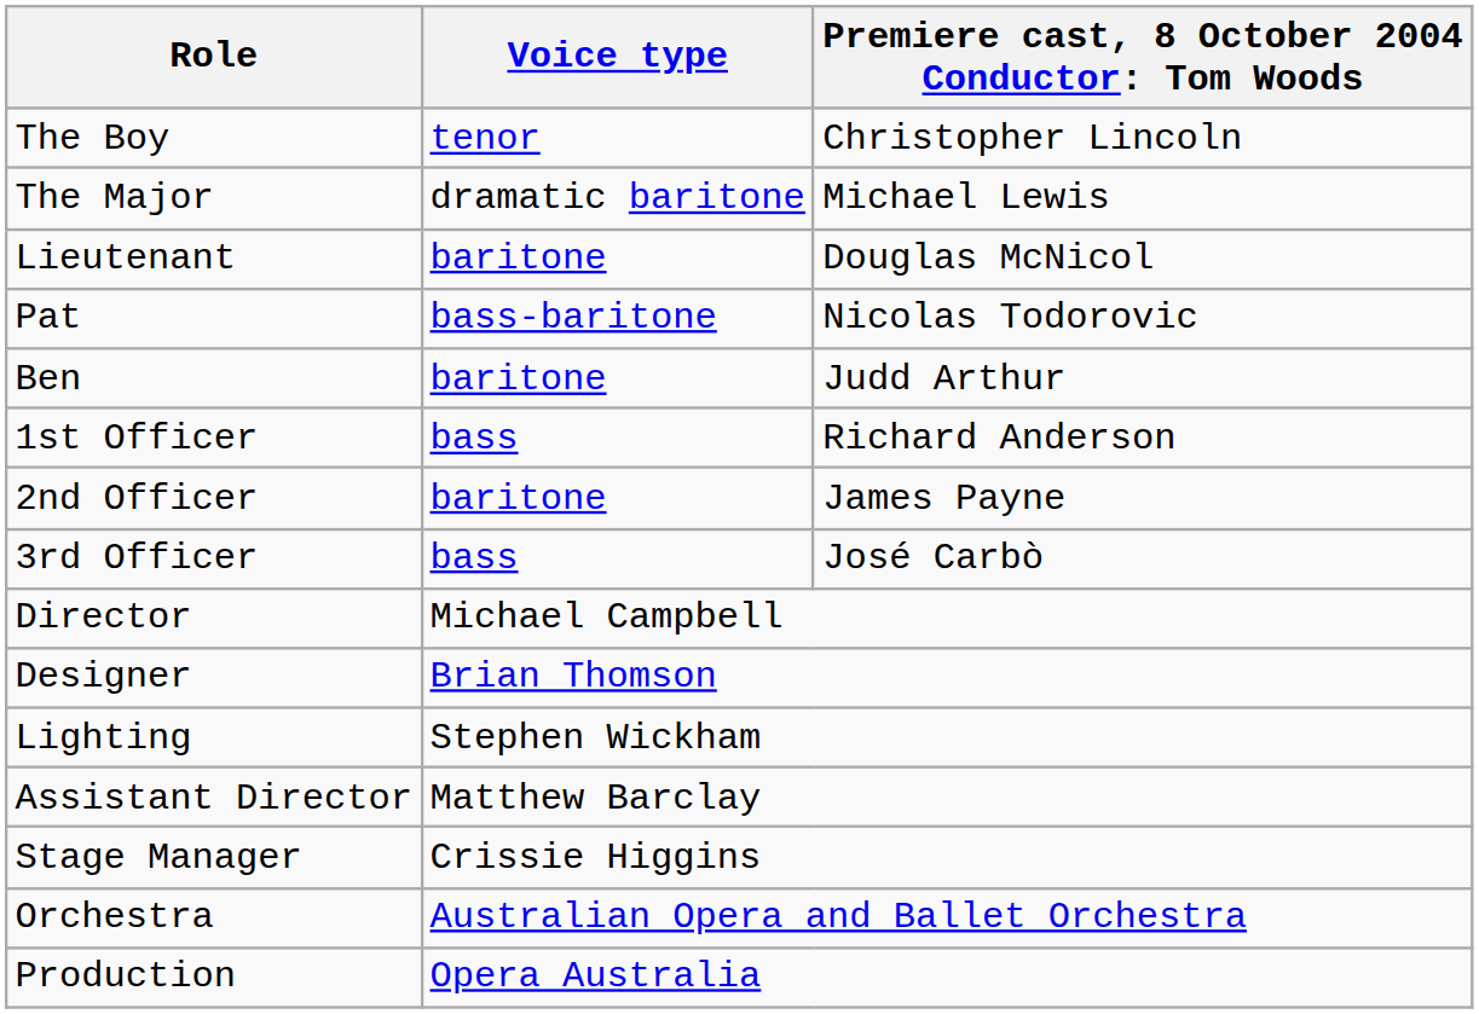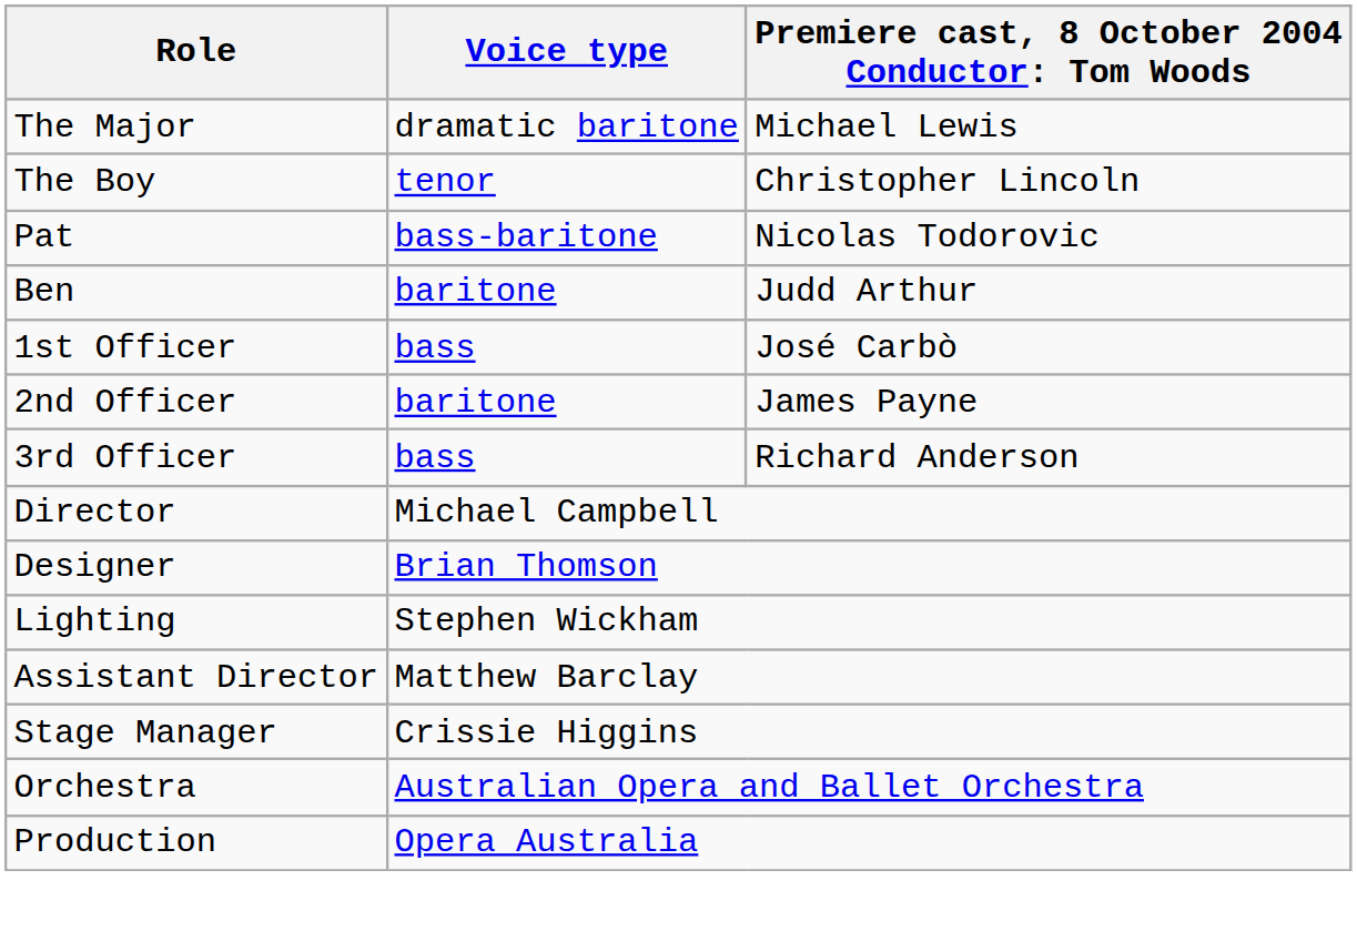rows swapped: The Boy <-> The Major
- row: Lieutenant | baritone | Douglas McNicol
1st Officer | column 3: Richard Anderson -> José Carbò
3rd Officer | column 3: José Carbò -> Richard Anderson
